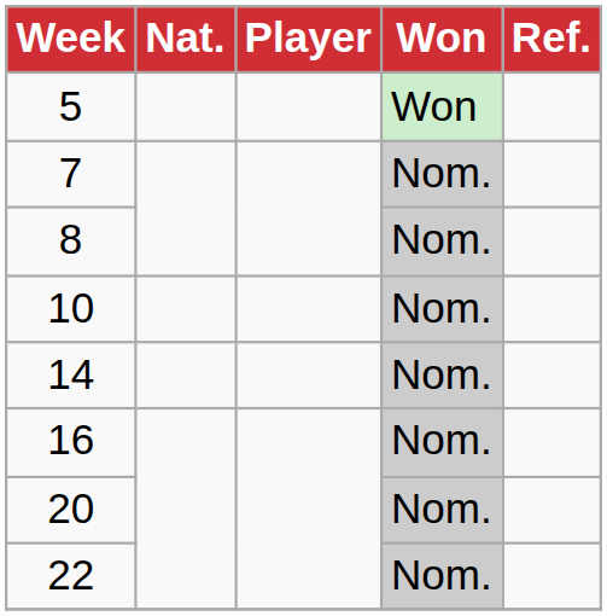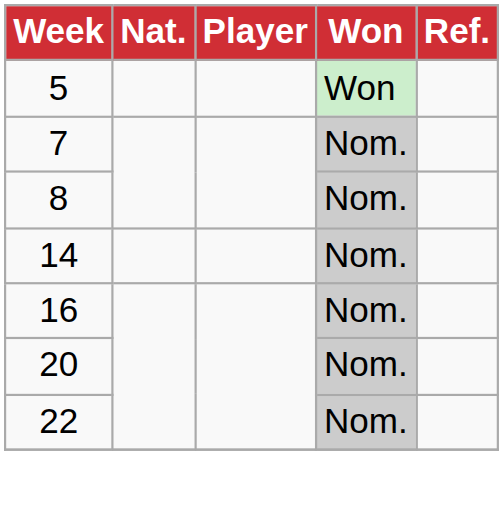- row: 10 | Nom.
